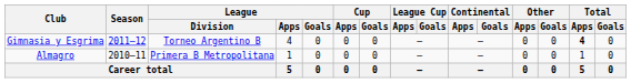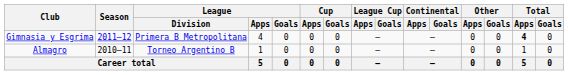Gimnasia y Esgrima | League / Division: Torneo Argentino B -> Primera B Metropolitana
Almagro | League / Division: Primera B Metropolitana -> Torneo Argentino B
